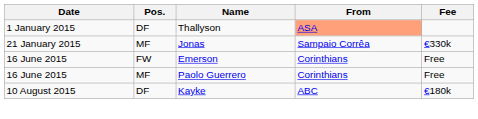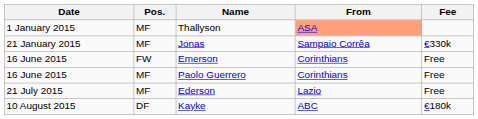Thallyson | Pos.: DF -> MF
+ row: 21 July 2015 | MF | Ederson | Lazio | Free
